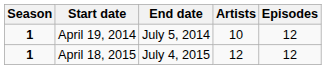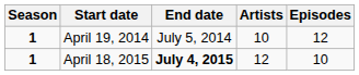April 18, 2015 | End date: normal -> bold
April 18, 2015 | Episodes: 12 -> 10
